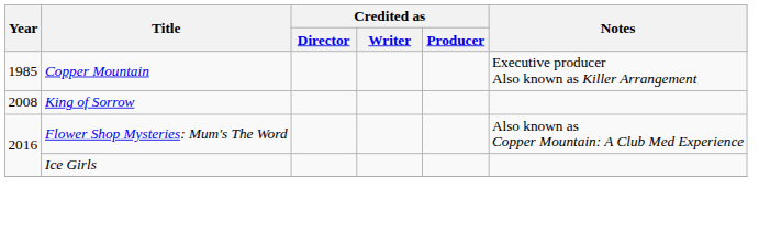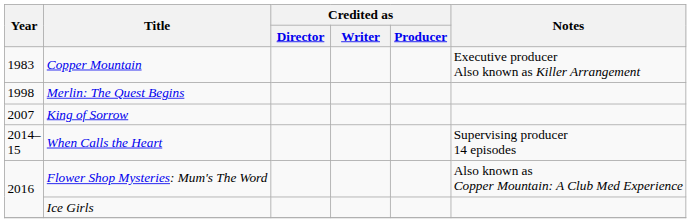Copper Mountain | Year: 1985 -> 1983
+ row: 1998 | Merlin: The Quest Begins
King of Sorrow | Year: 2008 -> 2007
+ row: 2014–15 | When Calls the Heart | Supervising producer 14 episodes
